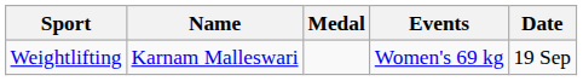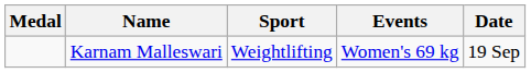columns swapped: Medal <-> Sport
